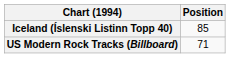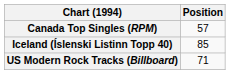+ row: Canada Top Singles (RPM) | 57
